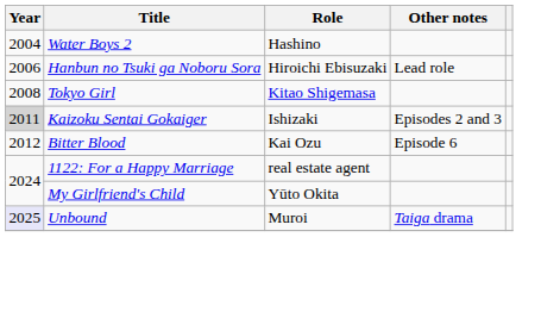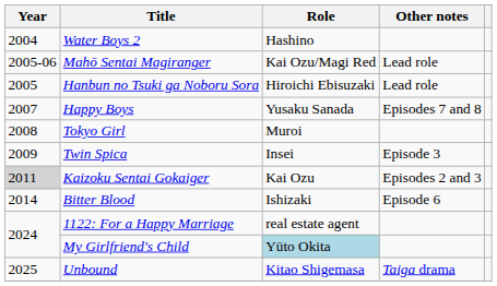+ row: 2005-06 | Mahō Sentai Magiranger | Kai Ozu/Magi Red | Lead role
Hanbun no Tsuki ga Noboru Sora | Year: 2006 -> 2005
+ row: 2007 | Happy Boys | Yusaku Sanada | Episodes 7 and 8
Tokyo Girl | Role: Kitao Shigemasa -> Muroi
+ row: 2009 | Twin Spica | Insei | Episode 3
Kaizoku Sentai Gokaiger | Role: Ishizaki -> Kai Ozu
Bitter Blood | Year: 2012 -> 2014
Bitter Blood | Role: Kai Ozu -> Ishizaki
My Girlfriend's Child | Role: no background -> lightblue background
Unbound | Year: lavender background -> no background
Unbound | Role: Muroi -> Kitao Shigemasa
